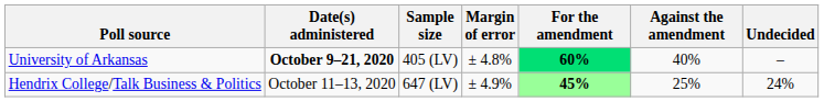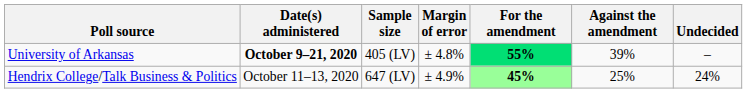University of Arkansas | For the amendment: 60% -> 55%
University of Arkansas | Against the amendment: 40% -> 39%
